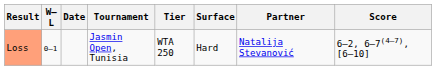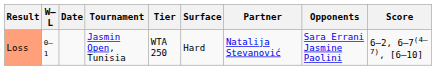+ column: Opponents | Sara Errani Jasmine Paolini
